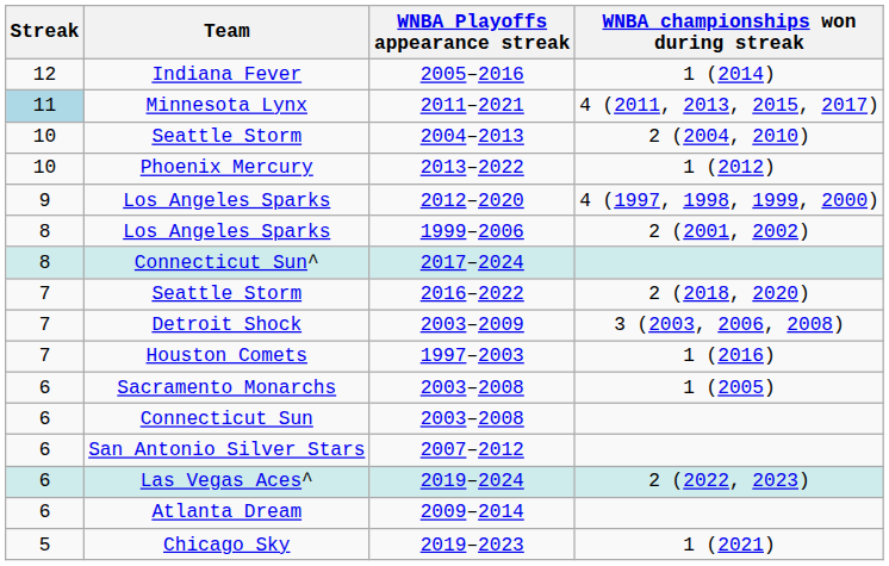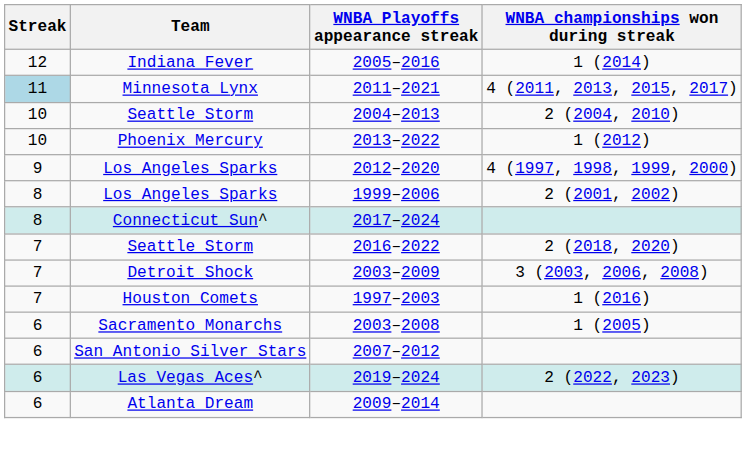- row: 6 | Connecticut Sun | 2003–2008
- row: 5 | Chicago Sky | 2019–2023 | 1 (2021)
